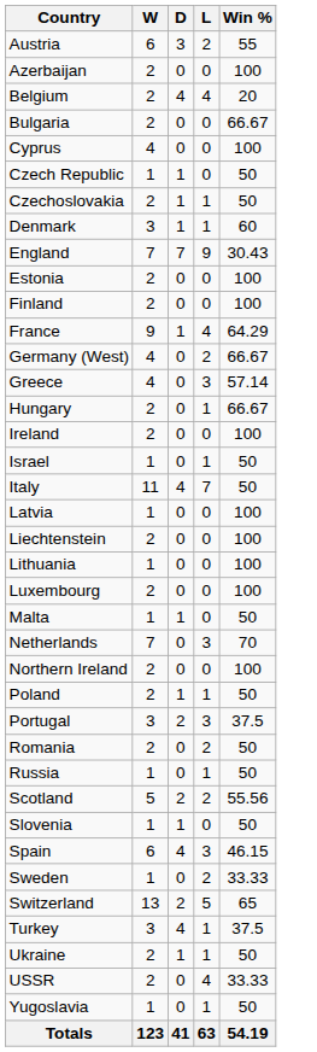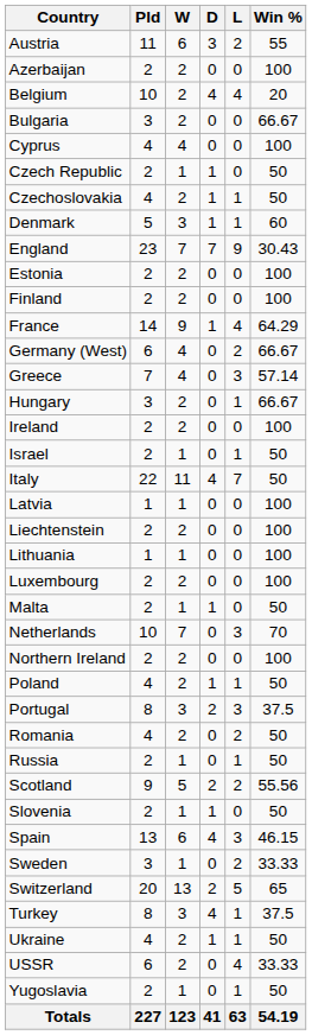+ column: Pld | 11 | 2 | 10 | 3 | 4 | 2 | 4 | 5 | 23 | 2 | 2 | 14 | 6 | 7 | 3 | 2 | 2 | 22 | 1 | 2 | 1 | 2 | 2 | 10 | 2 | 4 | 8 | 4 | 2 | 9 | 2 | 13 | 3 | 20 | 8 | 4 | 6 | 2 | 227
